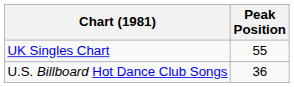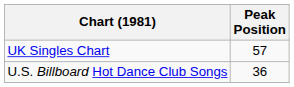UK Singles Chart | Peak Position: 55 -> 57
